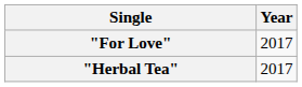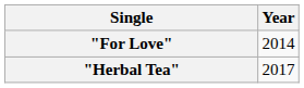"For Love" | Year: 2017 -> 2014
